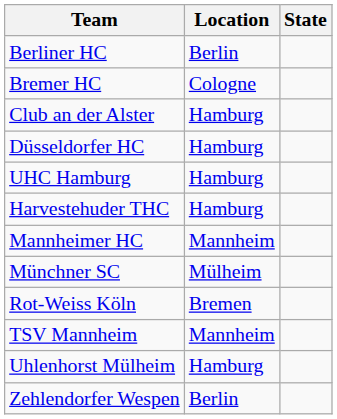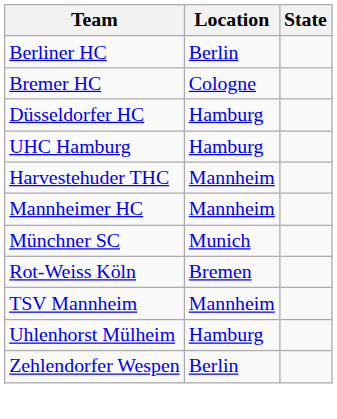- row: Club an der Alster | Hamburg
Harvestehuder THC | Location: Hamburg -> Mannheim
Münchner SC | Location: Mülheim -> Munich
